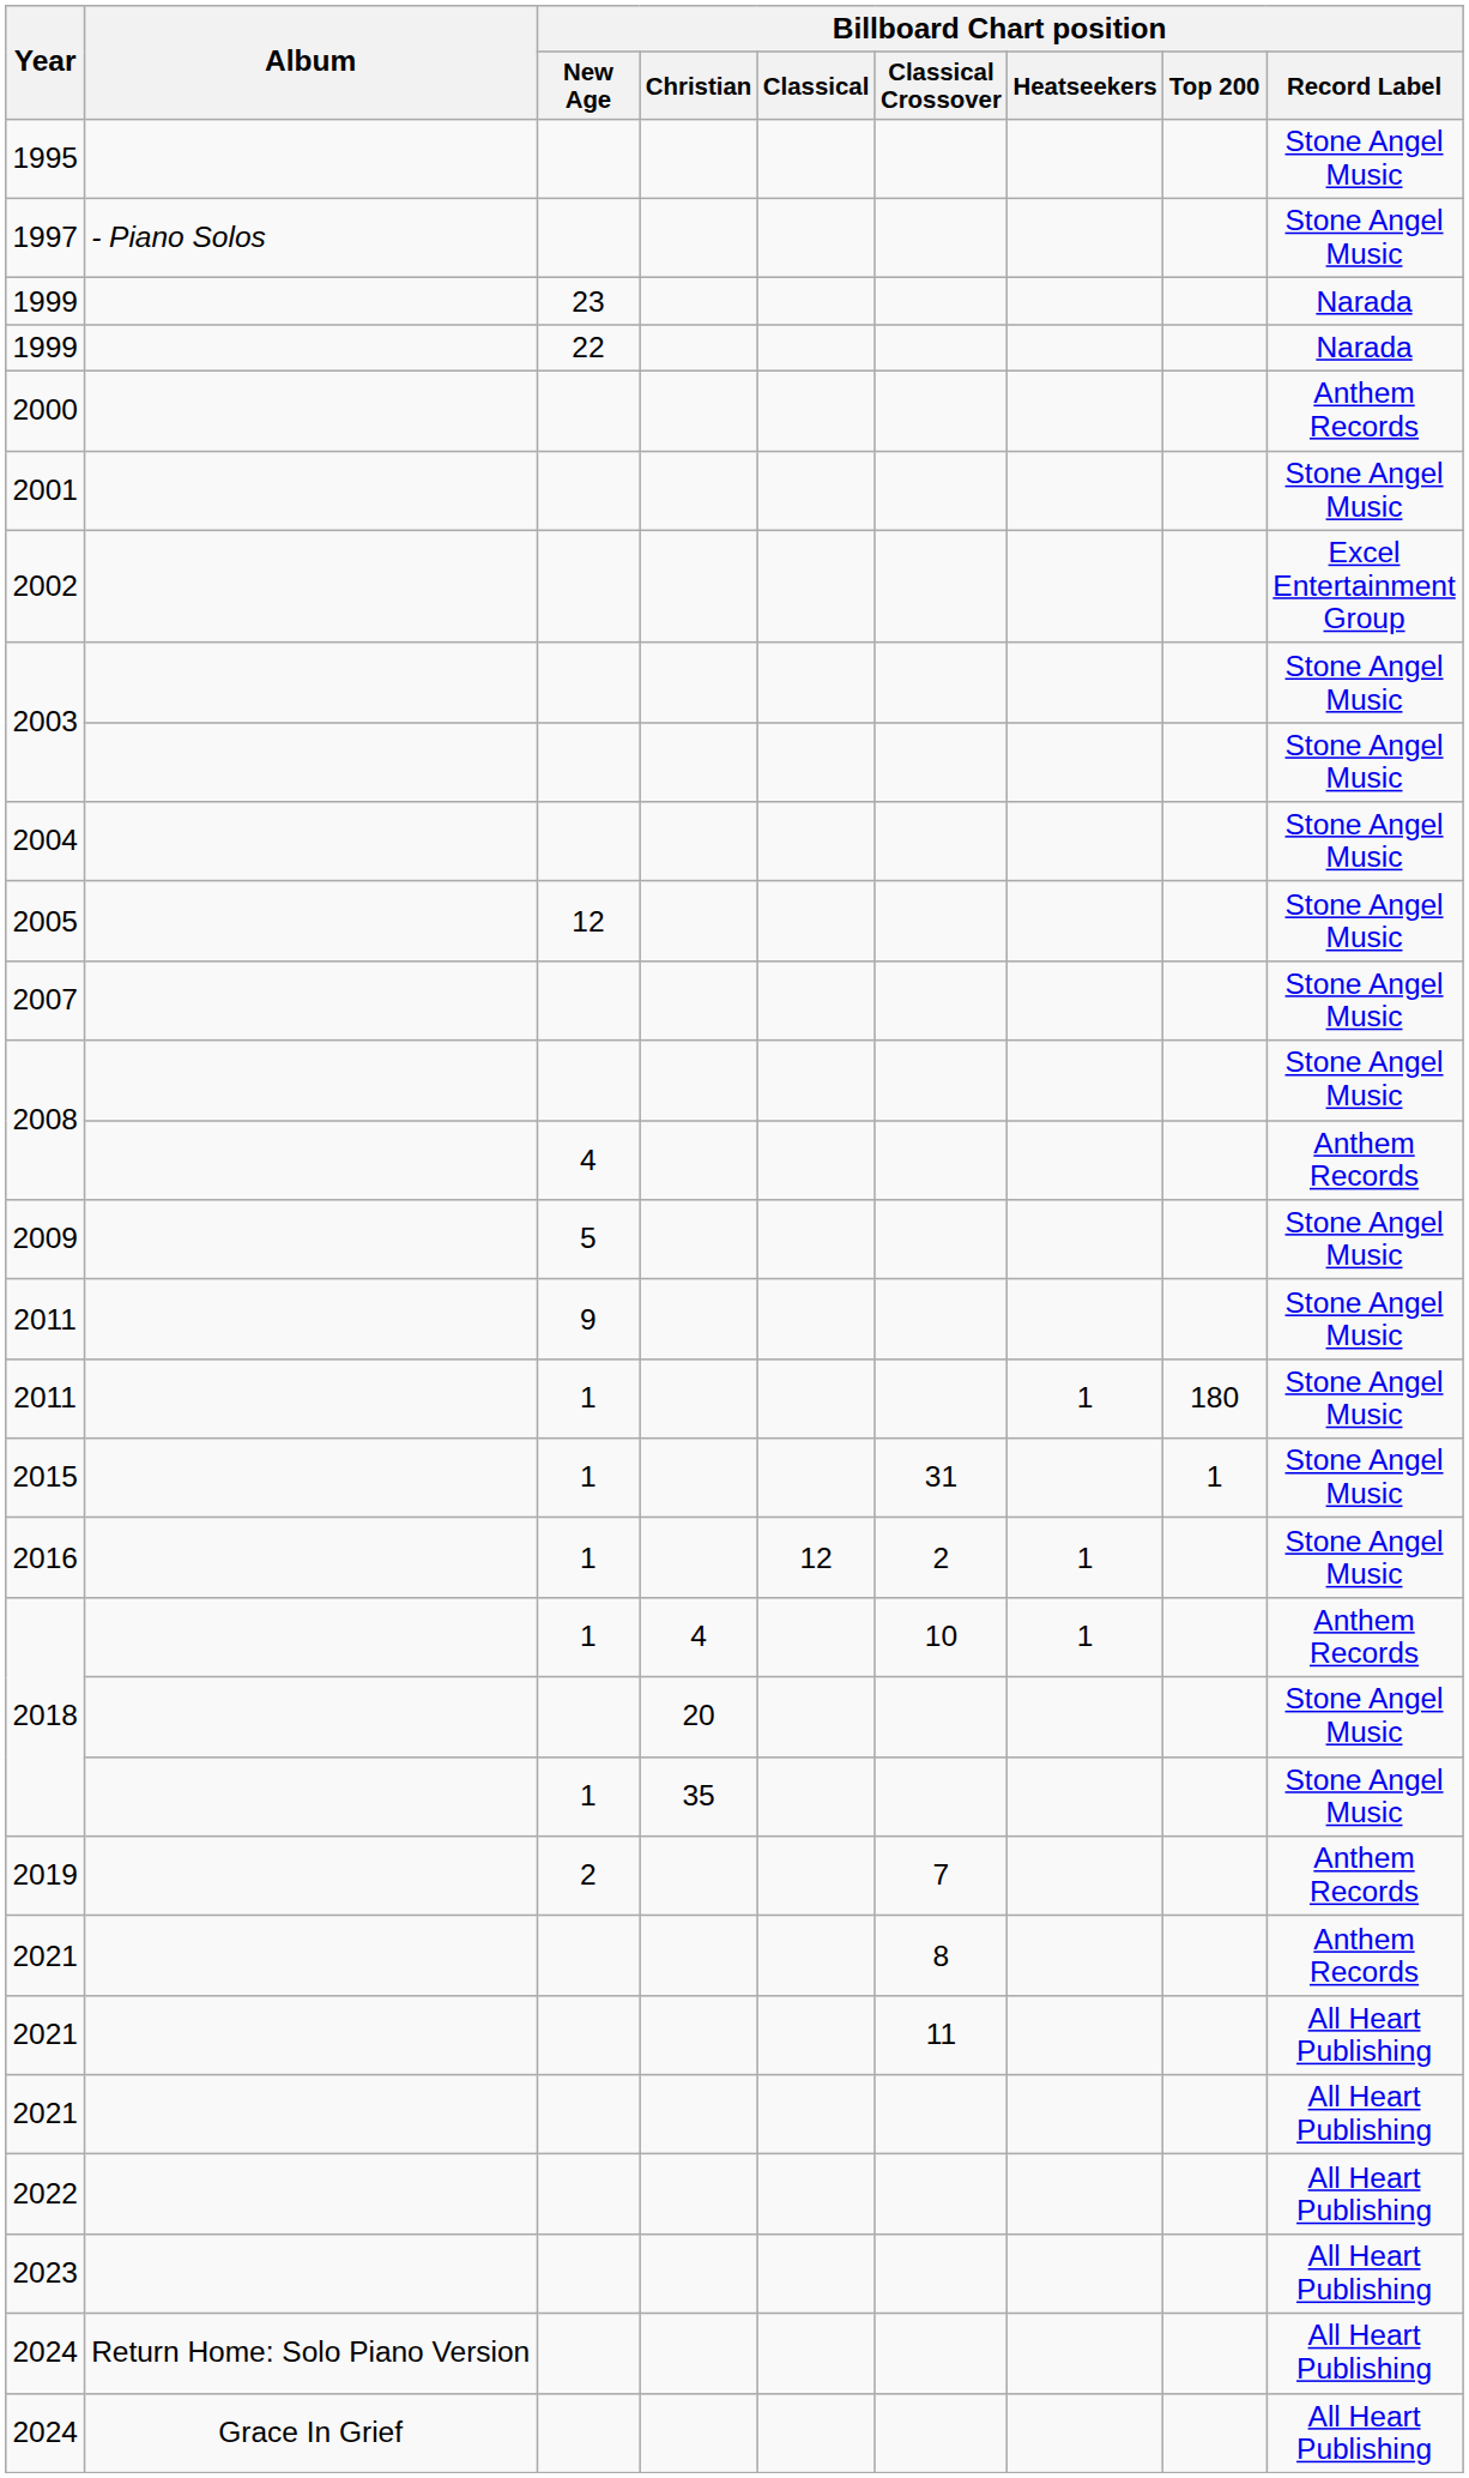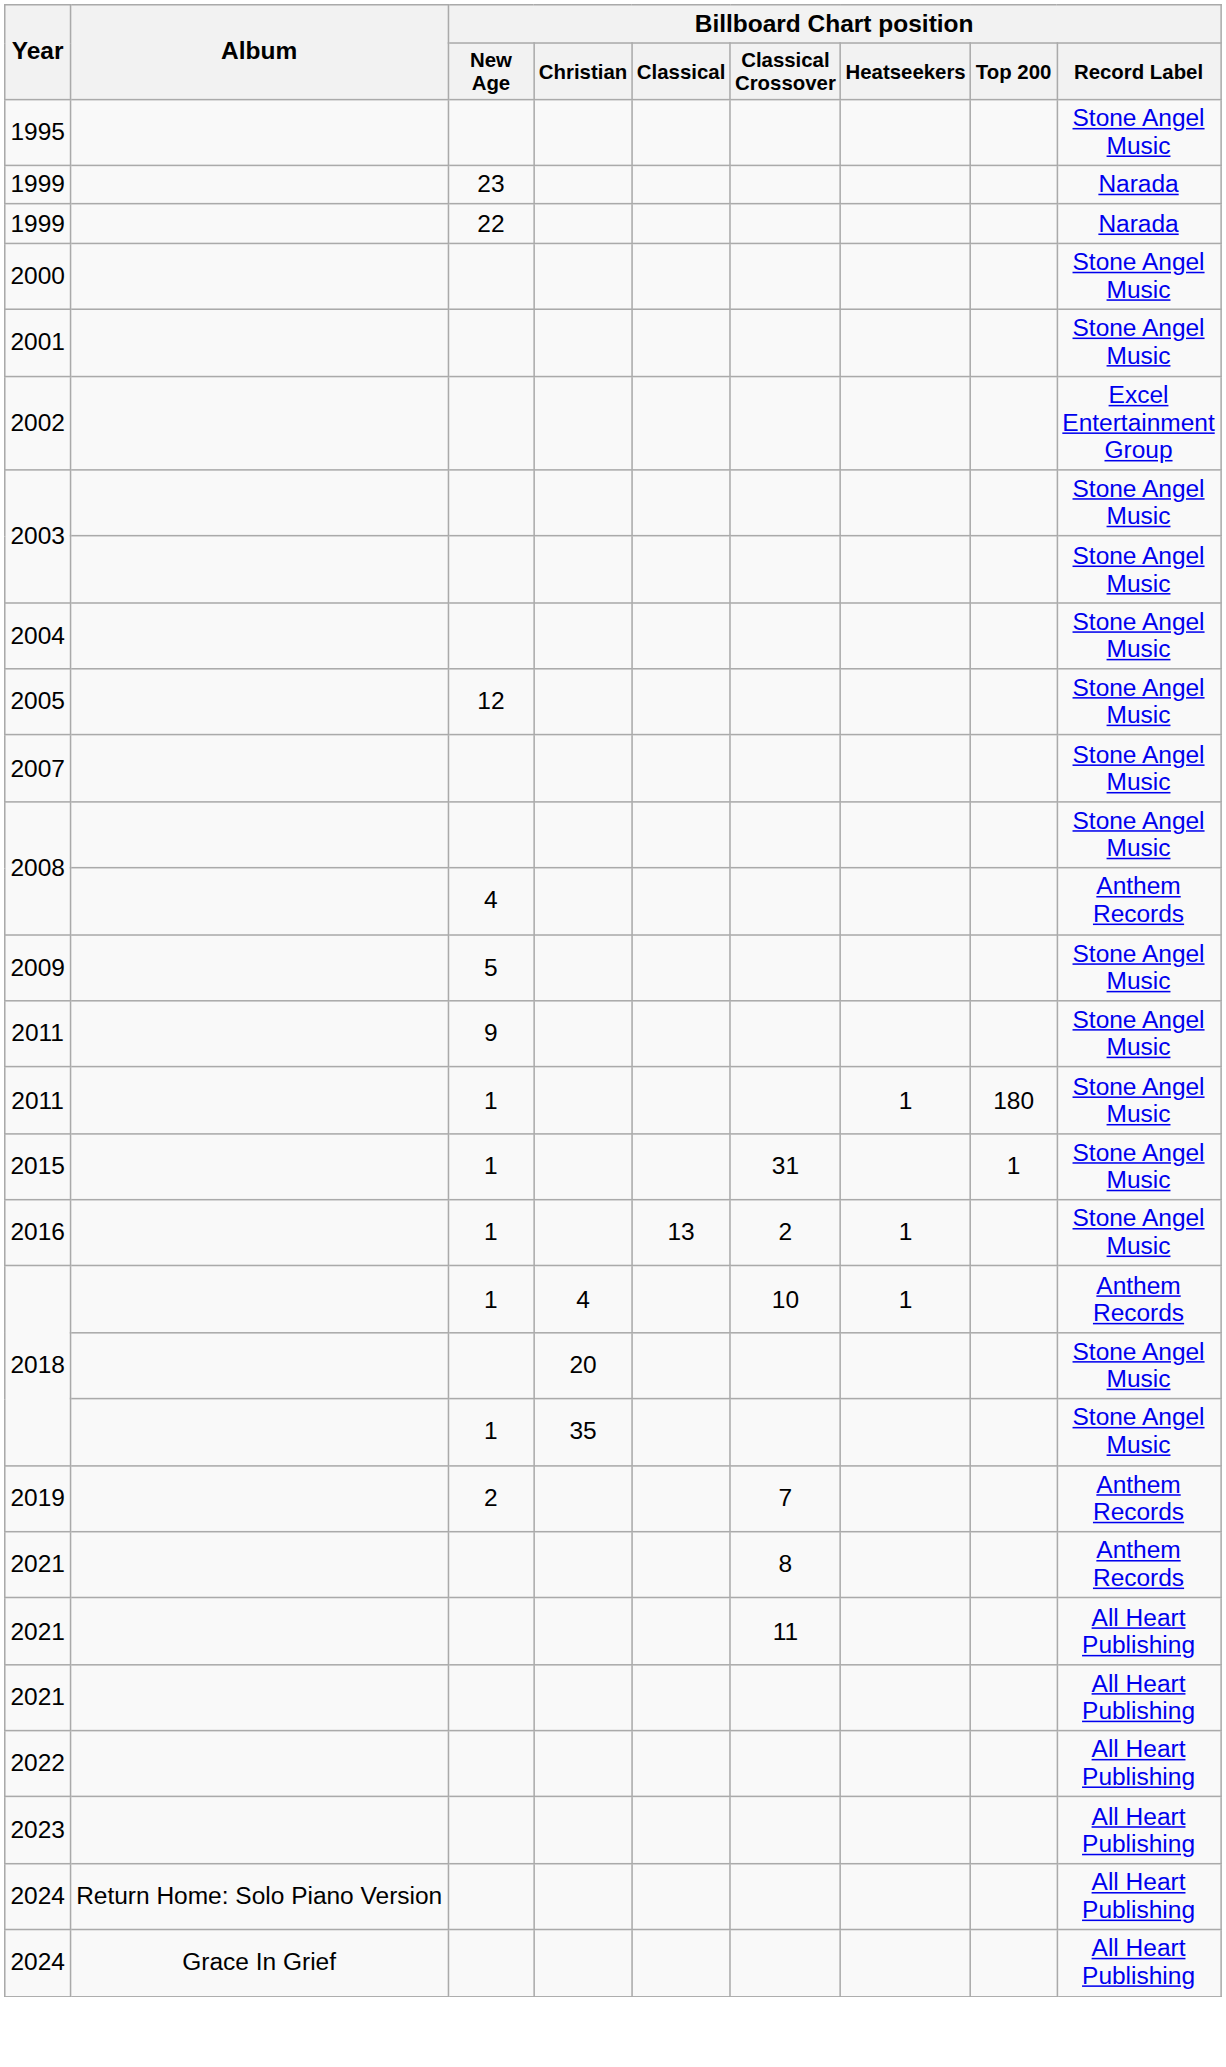- row: 1997 | - Piano Solos | Stone Angel Music
2000 | Billboard Chart position / Record Label: Anthem Records -> Stone Angel Music
2016 | Billboard Chart position / Classical: 12 -> 13
